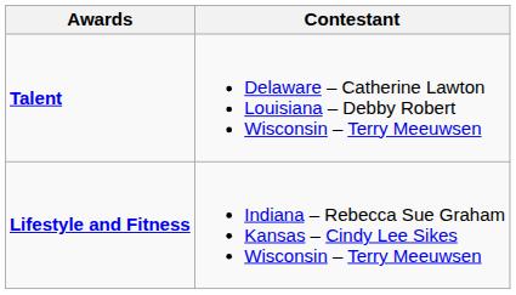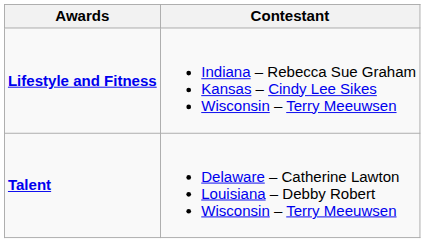rows swapped: Lifestyle and Fitness <-> Talent
